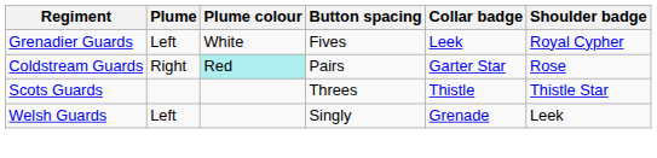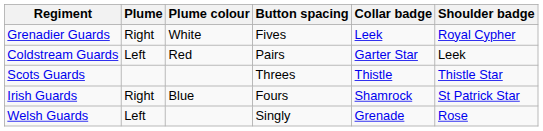Grenadier Guards | Plume: Left -> Right
Coldstream Guards | Plume: Right -> Left
Coldstream Guards | Plume colour: paleturquoise background -> no background
Coldstream Guards | Shoulder badge: Rose -> Leek
+ row: Irish Guards | Right | Blue | Fours | Shamrock | St Patrick Star
Welsh Guards | Shoulder badge: Leek -> Rose
